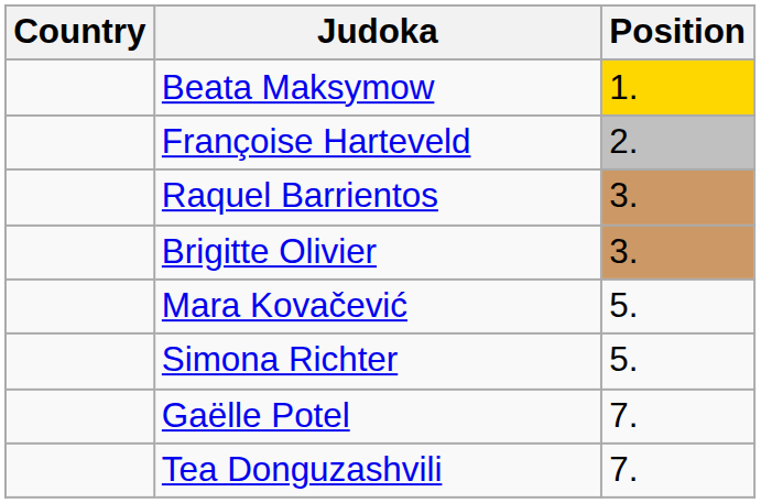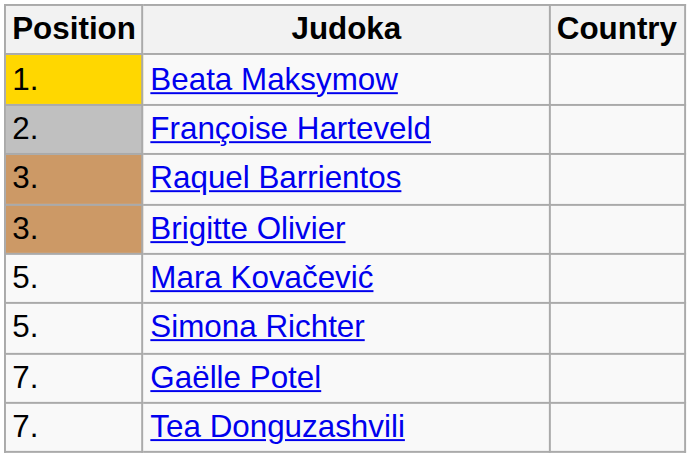columns swapped: Position <-> Country
